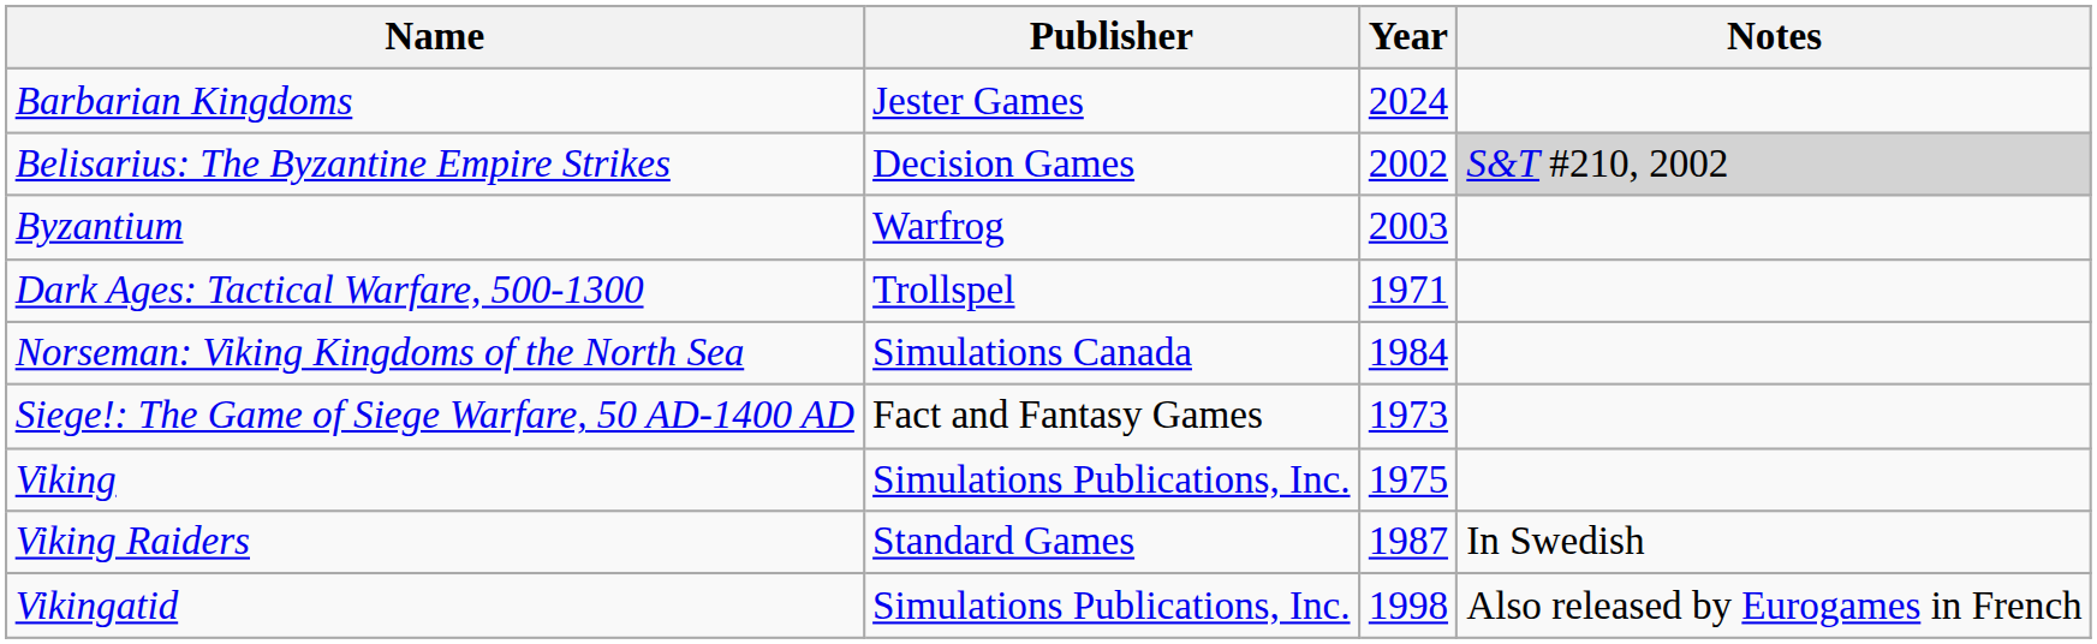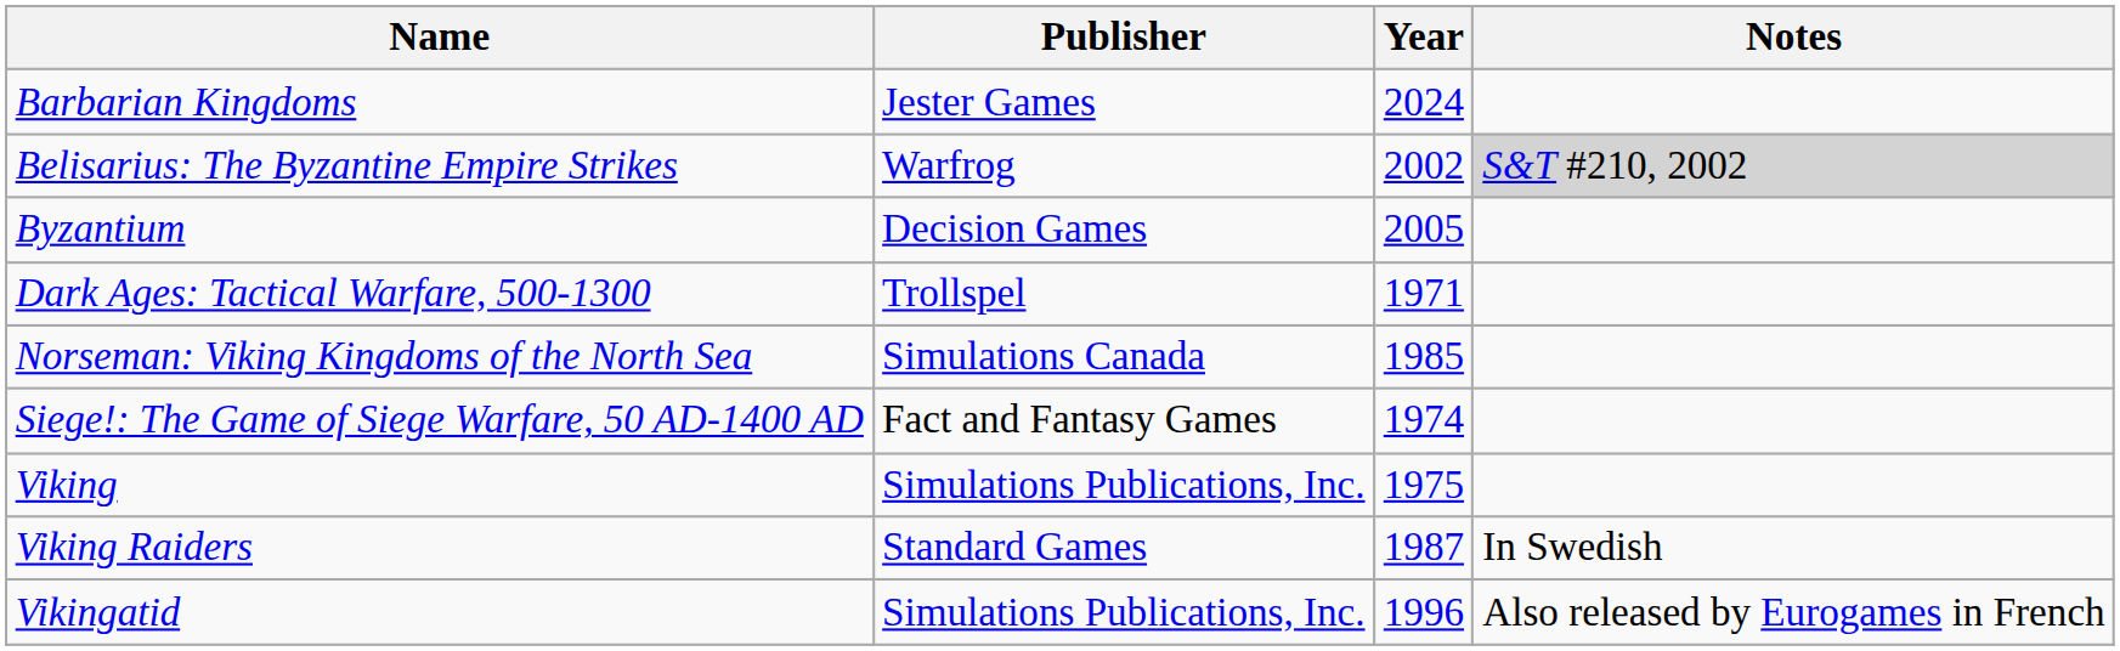Belisarius: The Byzantine Empire Strikes | Publisher: Decision Games -> Warfrog
Byzantium | Publisher: Warfrog -> Decision Games
Byzantium | Year: 2003 -> 2005
Norseman: Viking Kingdoms of the North Sea | Year: 1984 -> 1985
Siege!: The Game of Siege Warfare, 50 AD-1400 AD | Year: 1973 -> 1974
Vikingatid | Year: 1998 -> 1996
